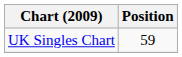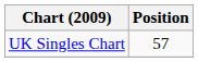UK Singles Chart | Position: 59 -> 57
